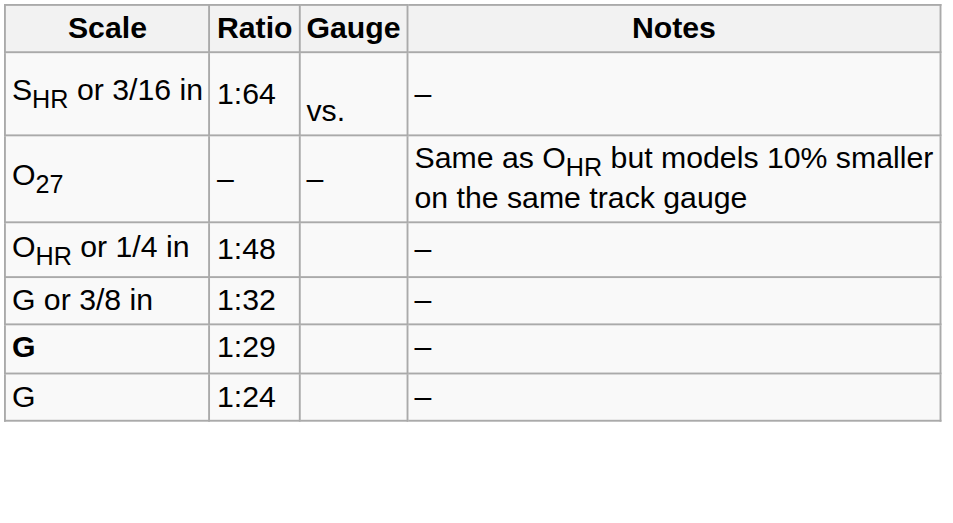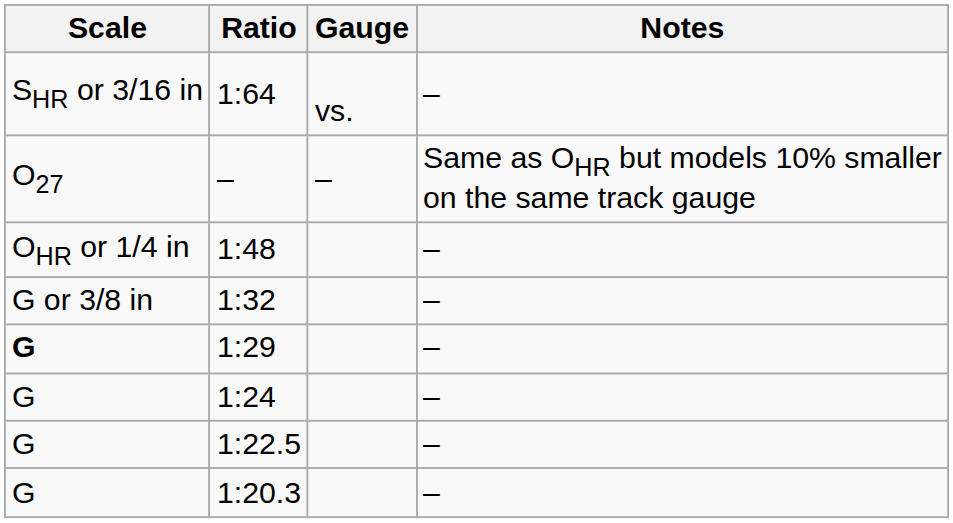+ row: G | 1:22.5 | –
+ row: G | 1:20.3 | –
